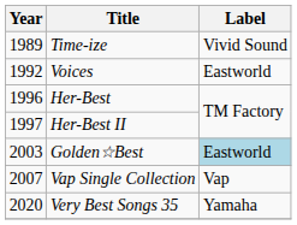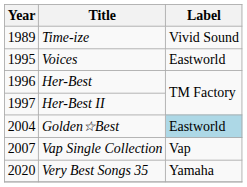Voices | Year: 1992 -> 1995
Golden☆Best | Year: 2003 -> 2004
